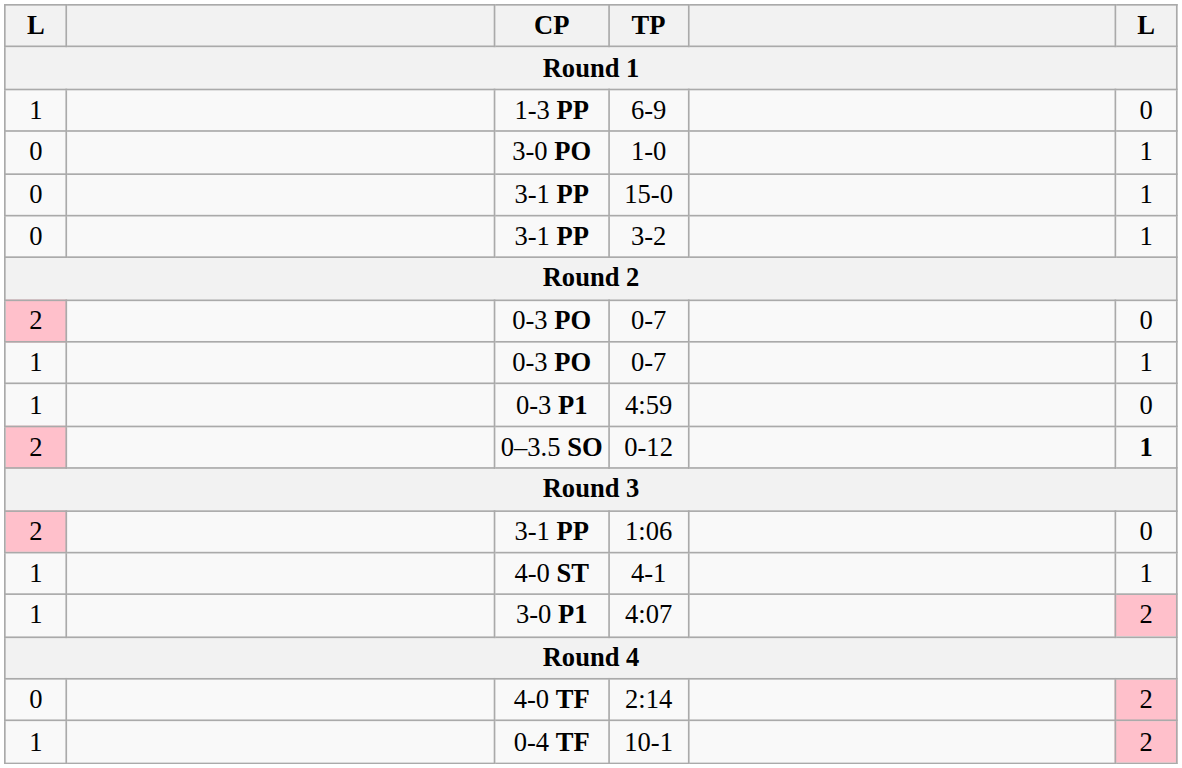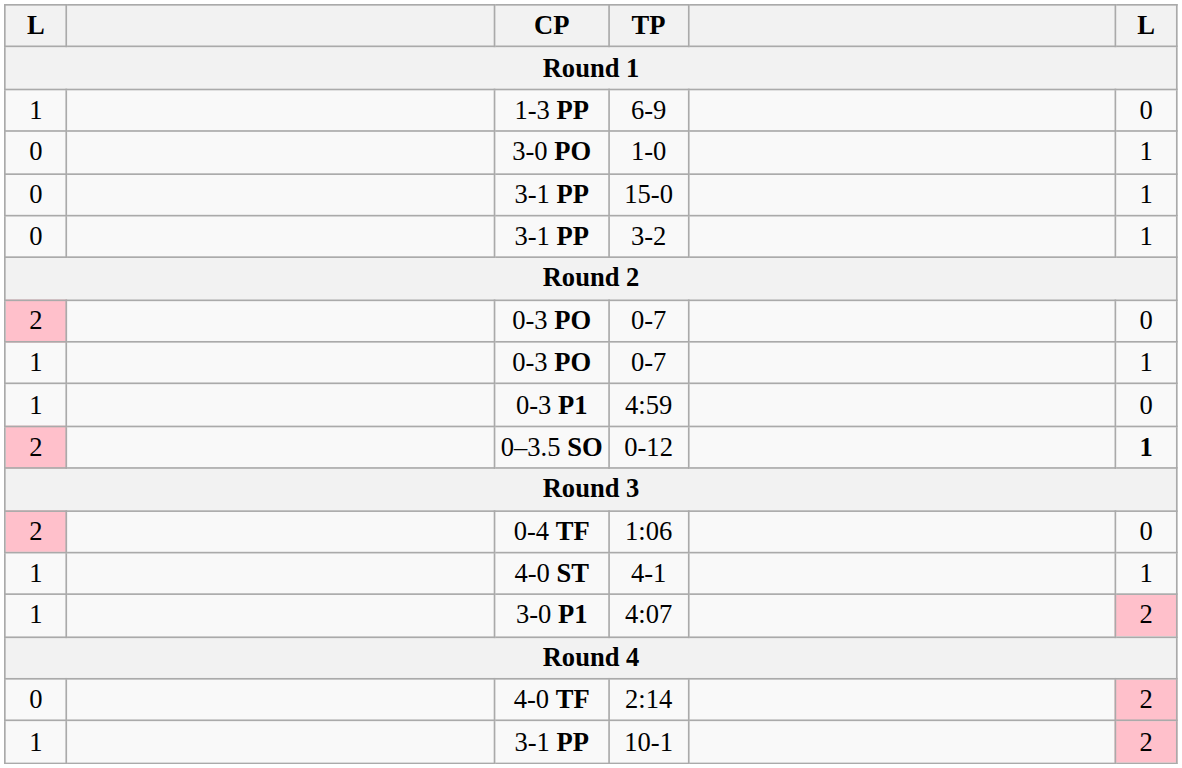1:06 | CP: 3-1 PP -> 0-4 TF
10-1 | CP: 0-4 TF -> 3-1 PP
